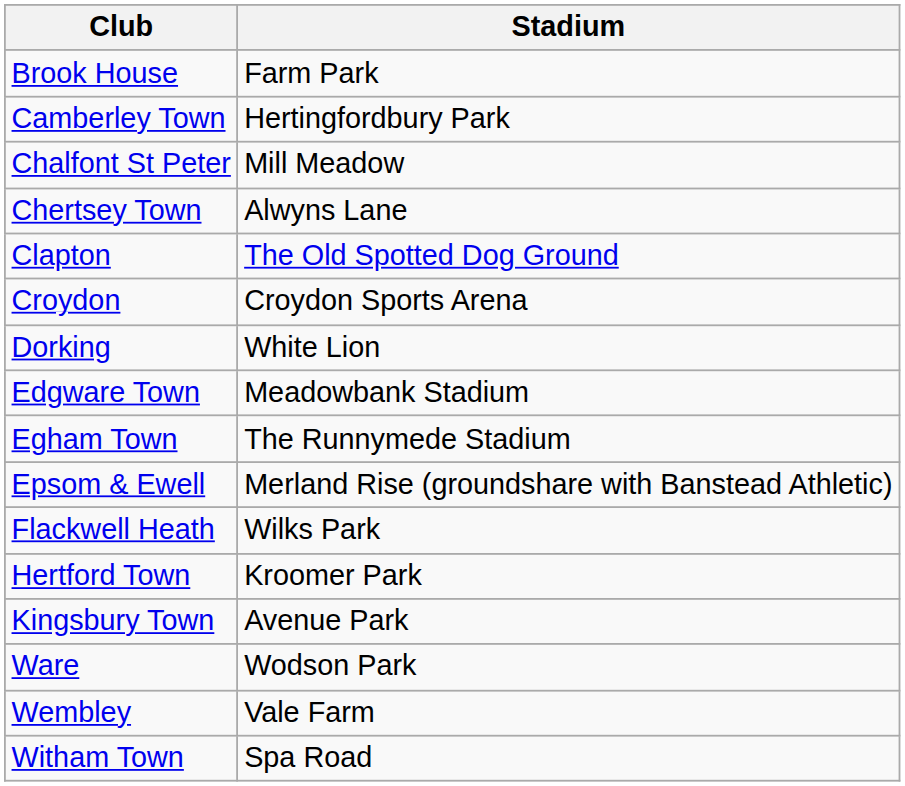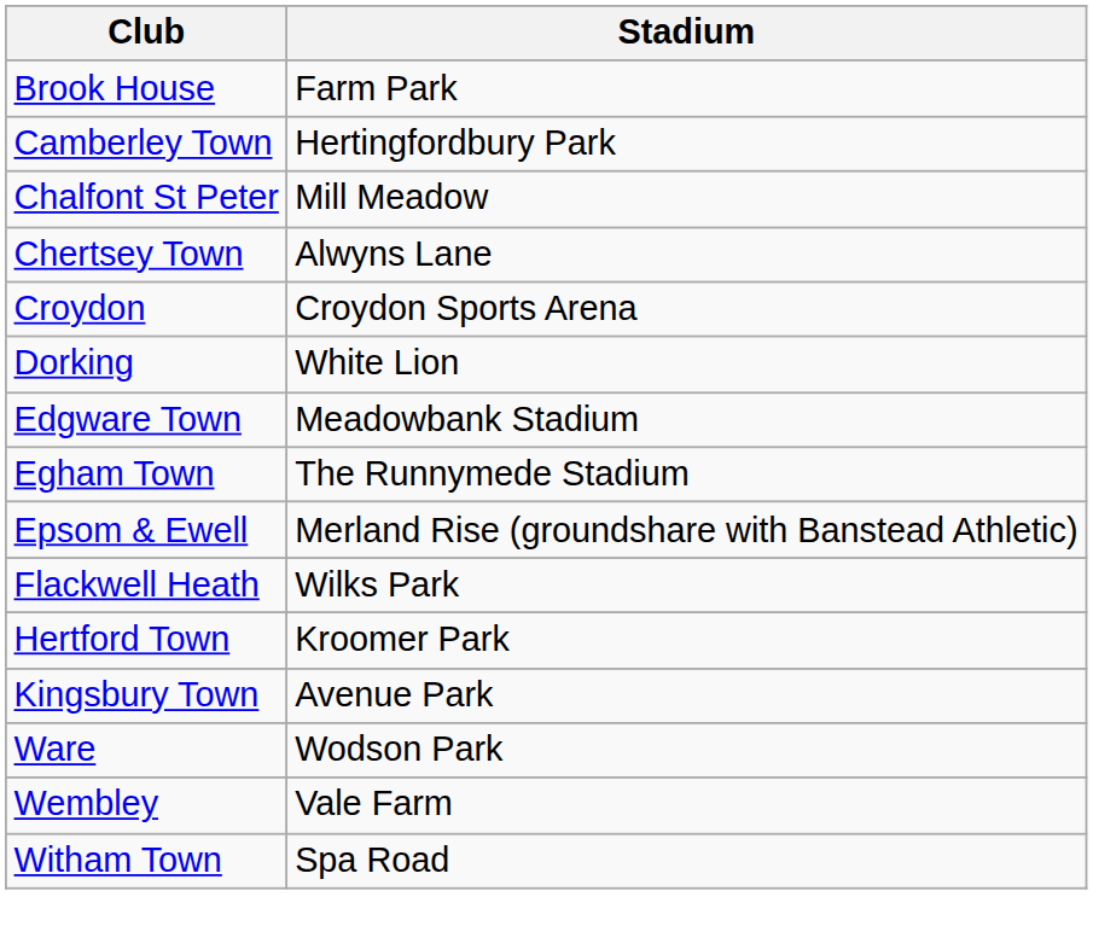- row: Clapton | The Old Spotted Dog Ground
